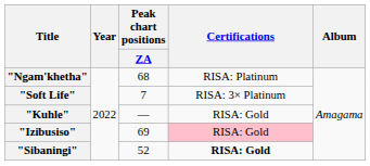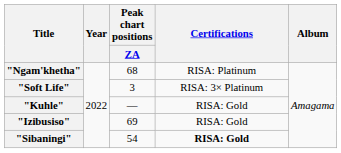"Soft Life" | Peak chart positions / ZA: 7 -> 3
"Izibusiso" | Certifications: pink background -> no background
"Sibaningi" | Peak chart positions / ZA: 52 -> 54
